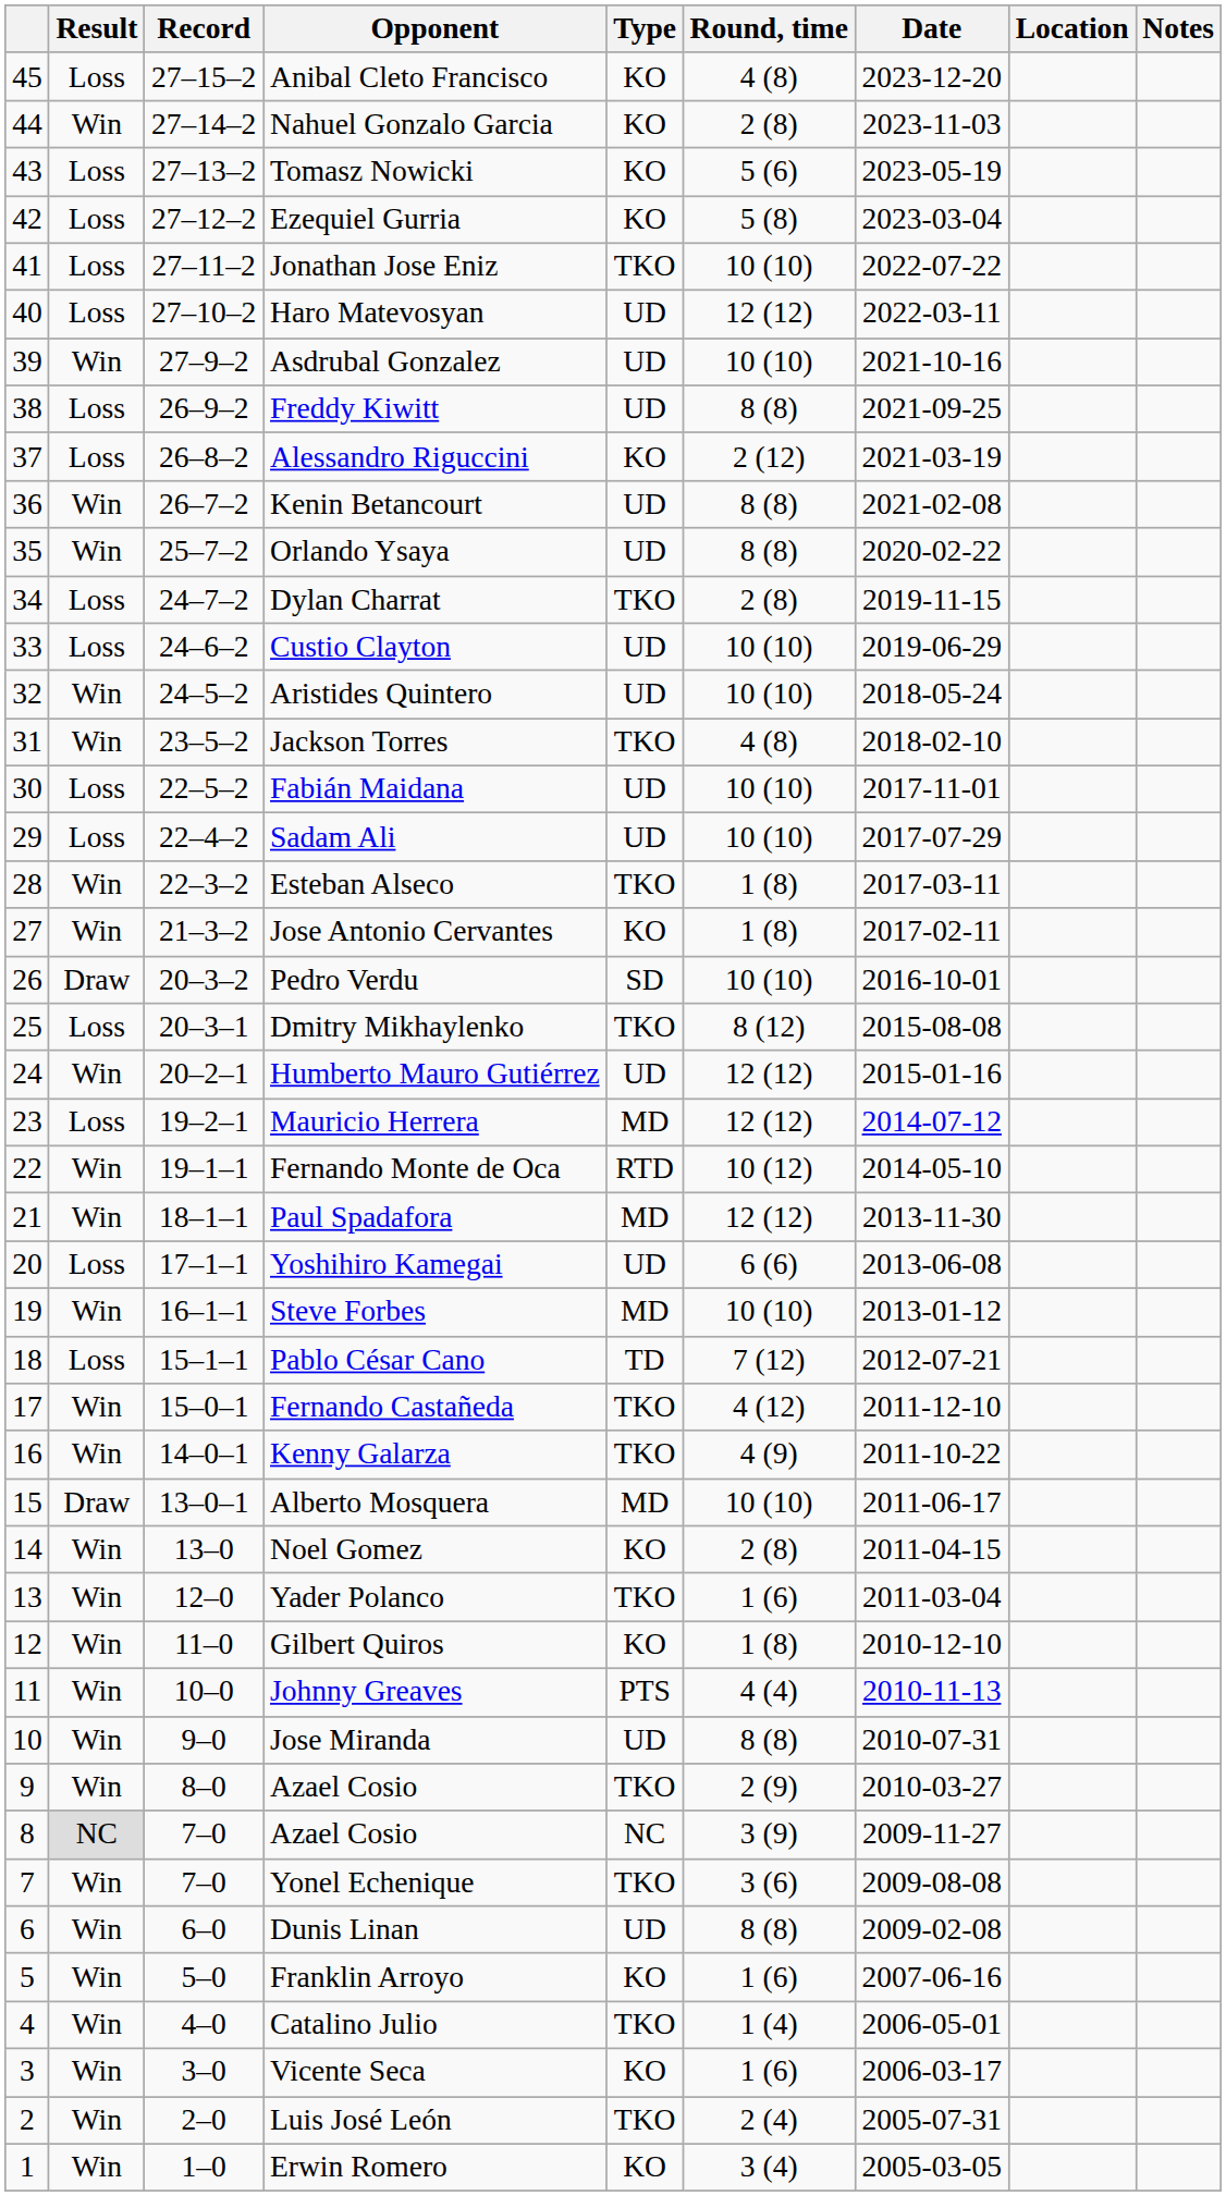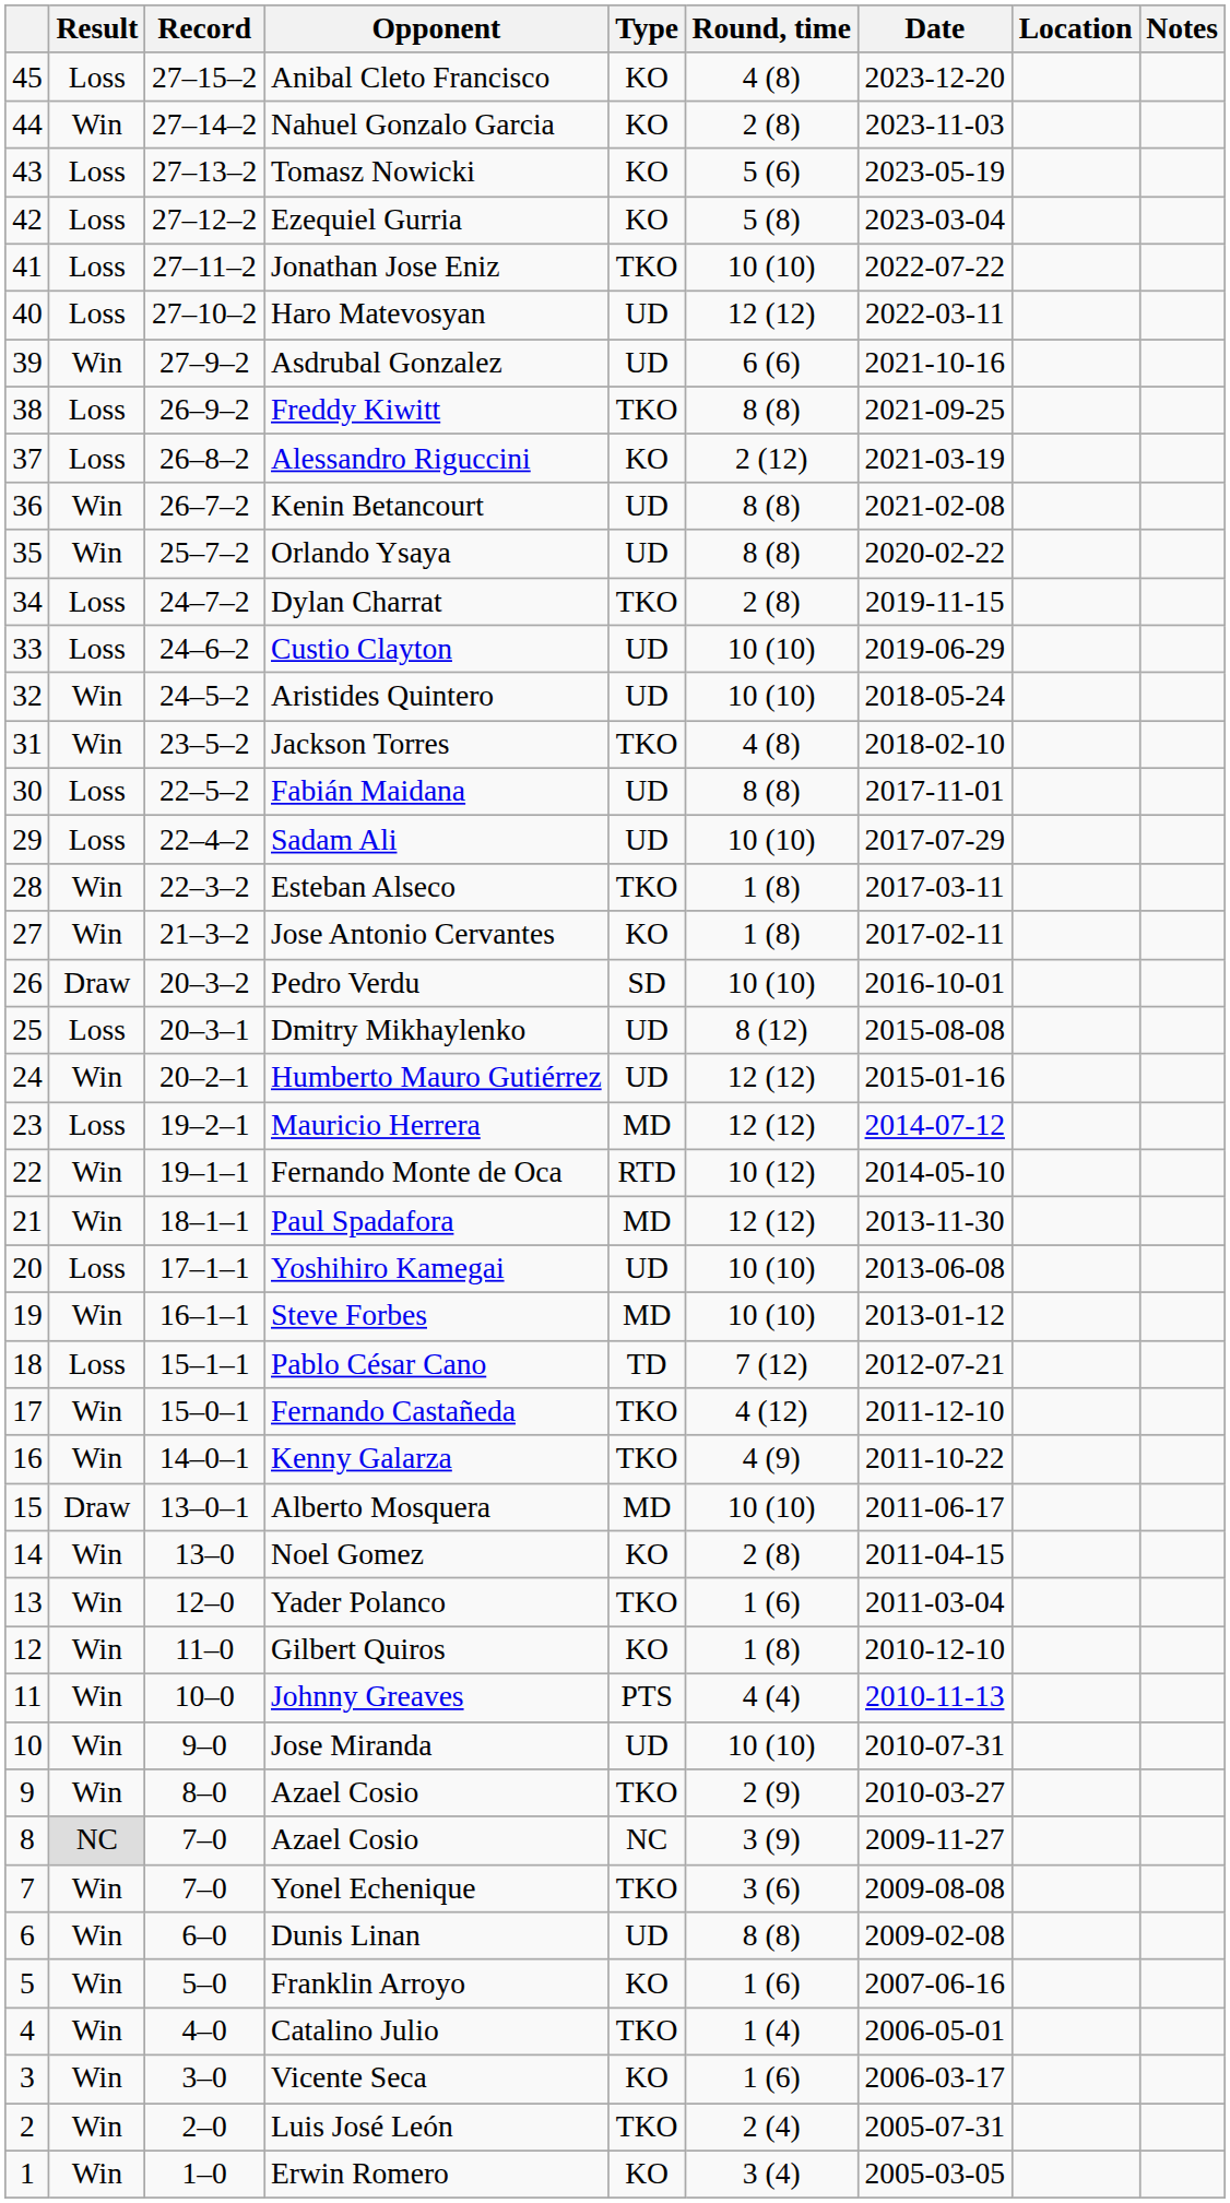Asdrubal Gonzalez | Round, time: 10 (10) -> 6 (6)
Freddy Kiwitt | Type: UD -> TKO
Fabián Maidana | Round, time: 10 (10) -> 8 (8)
Dmitry Mikhaylenko | Type: TKO -> UD
Yoshihiro Kamegai | Round, time: 6 (6) -> 10 (10)
Jose Miranda | Round, time: 8 (8) -> 10 (10)
